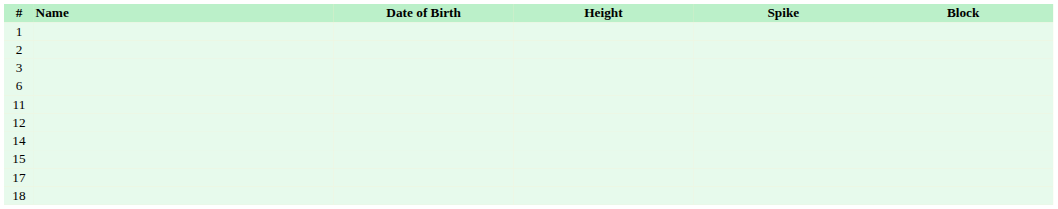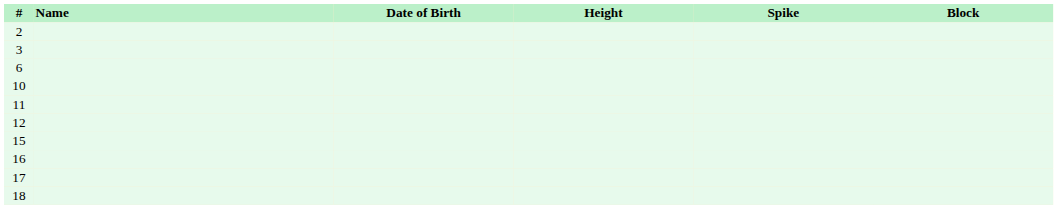- row: 1
+ row: 10
- row: 14
+ row: 16
